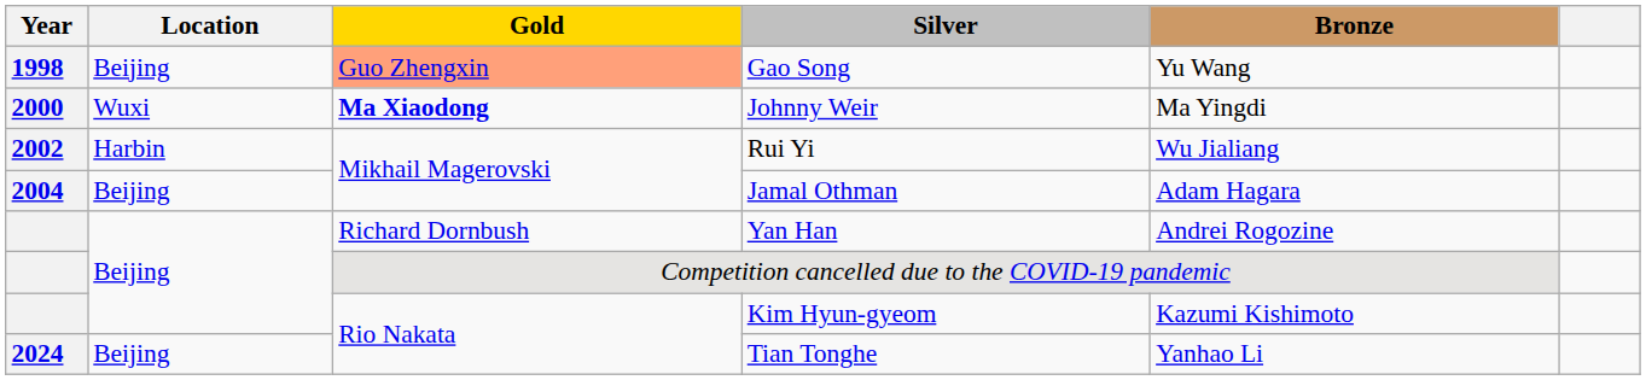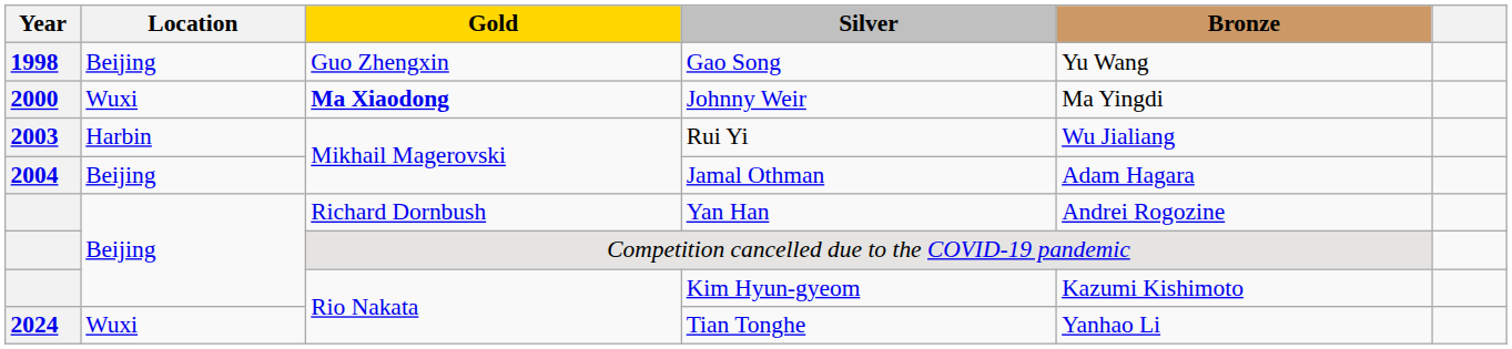Gao Song | Gold: lightsalmon background -> no background
Rui Yi | Year: 2002 -> 2003
Tian Tonghe | Location: Beijing -> Wuxi
